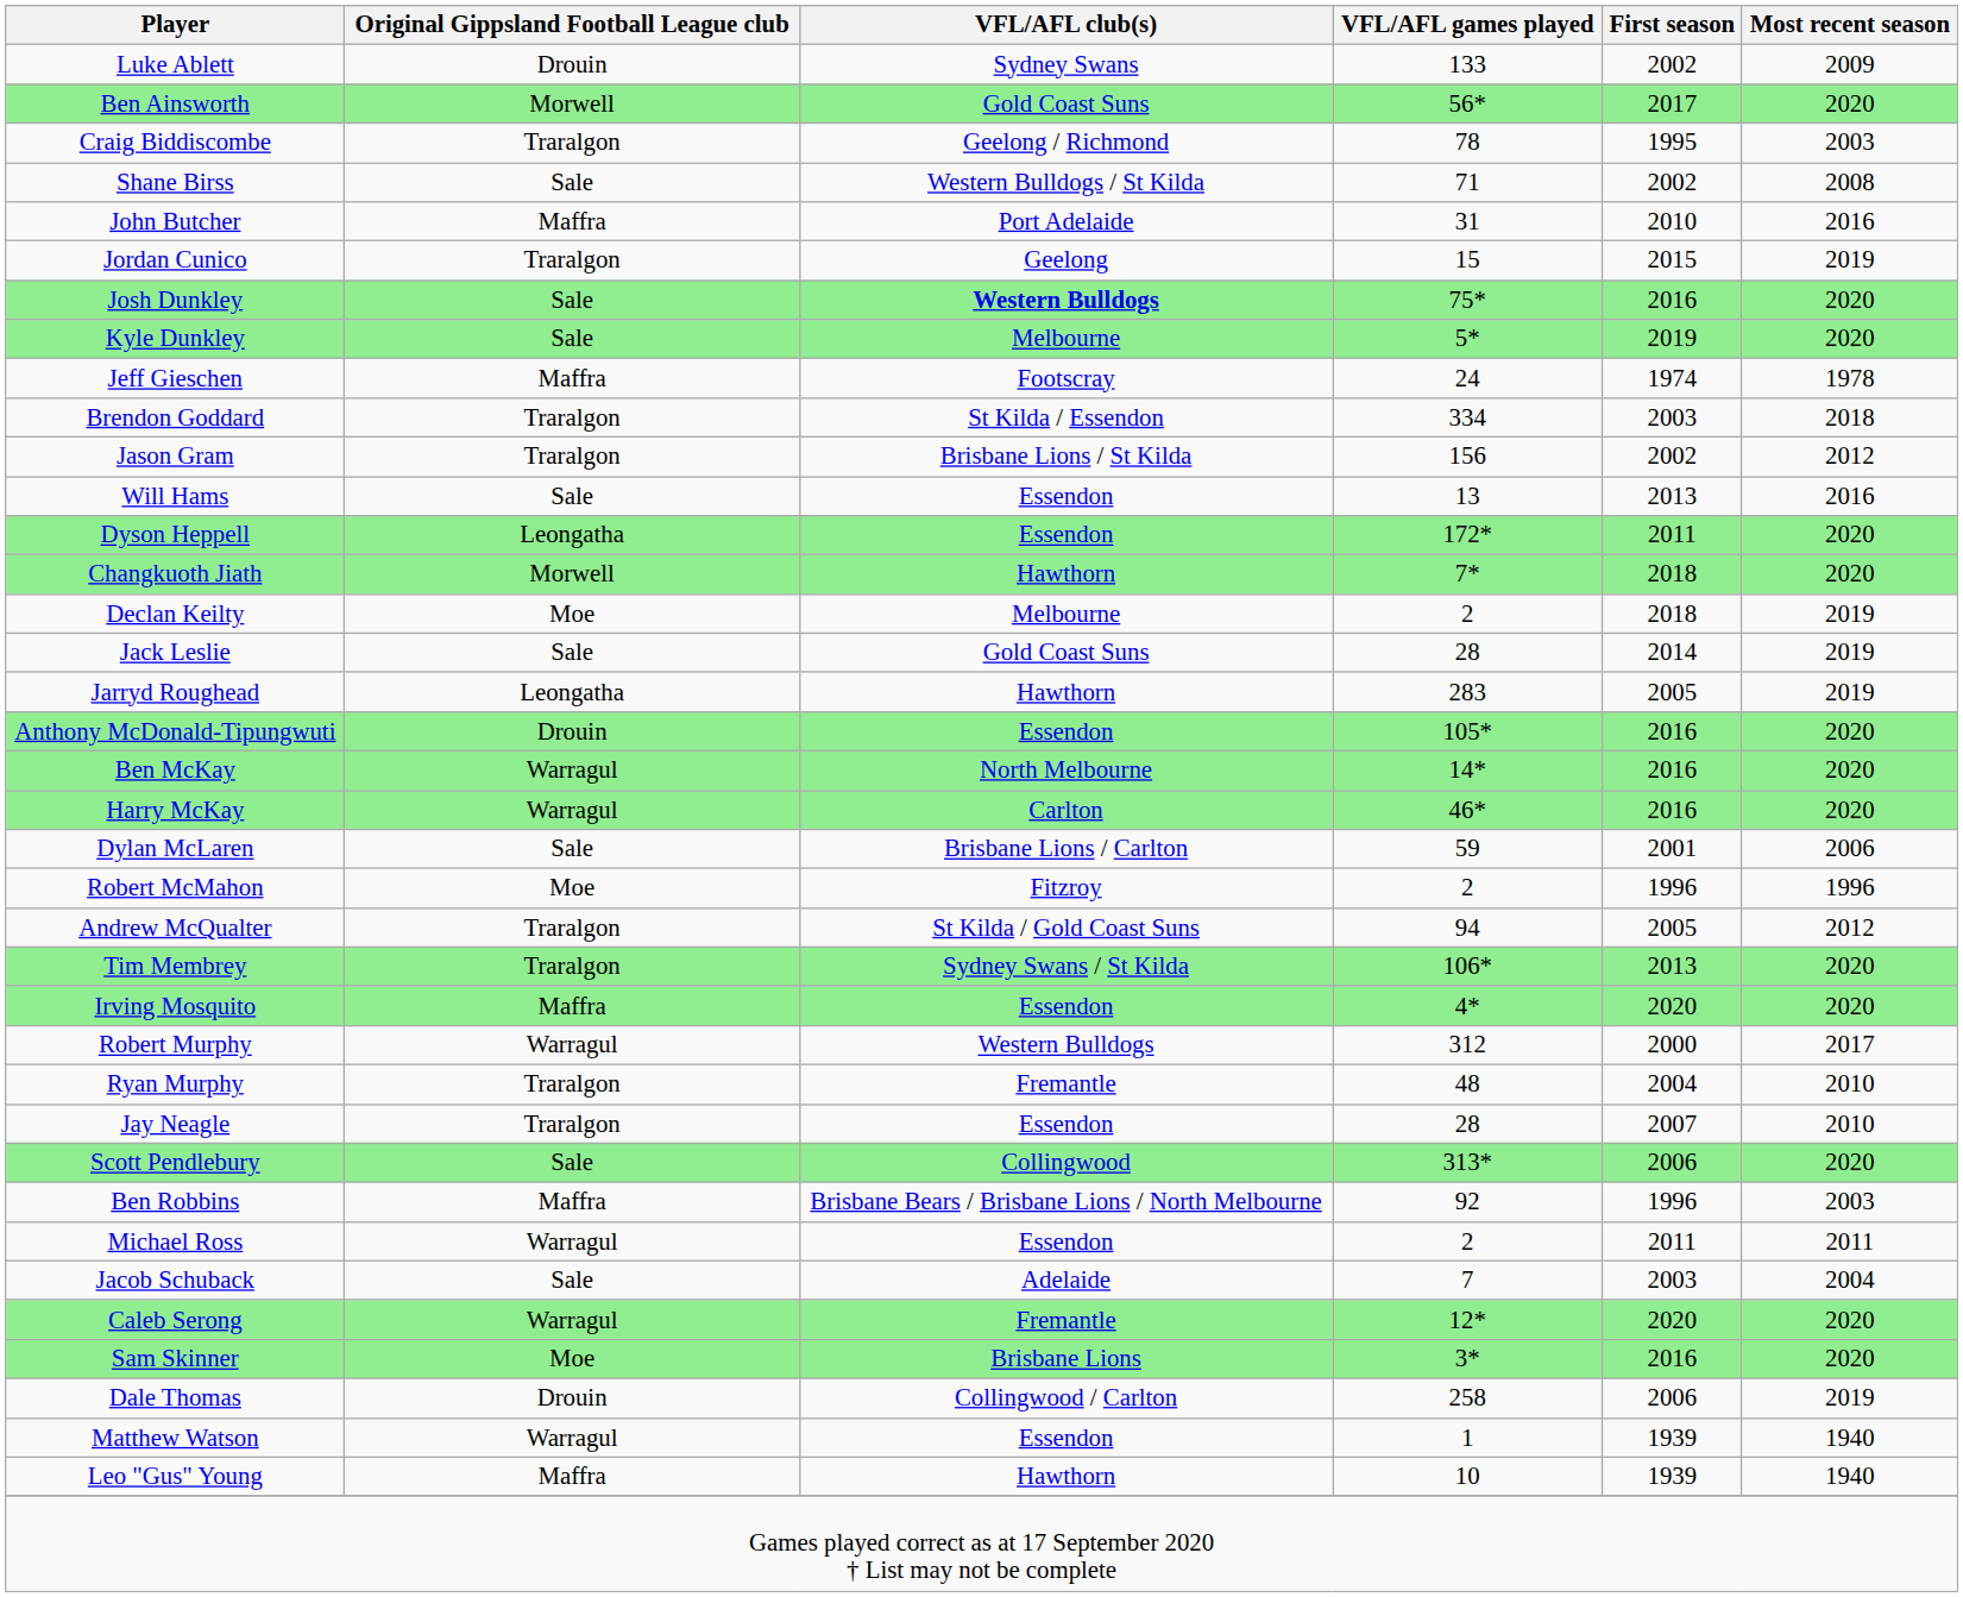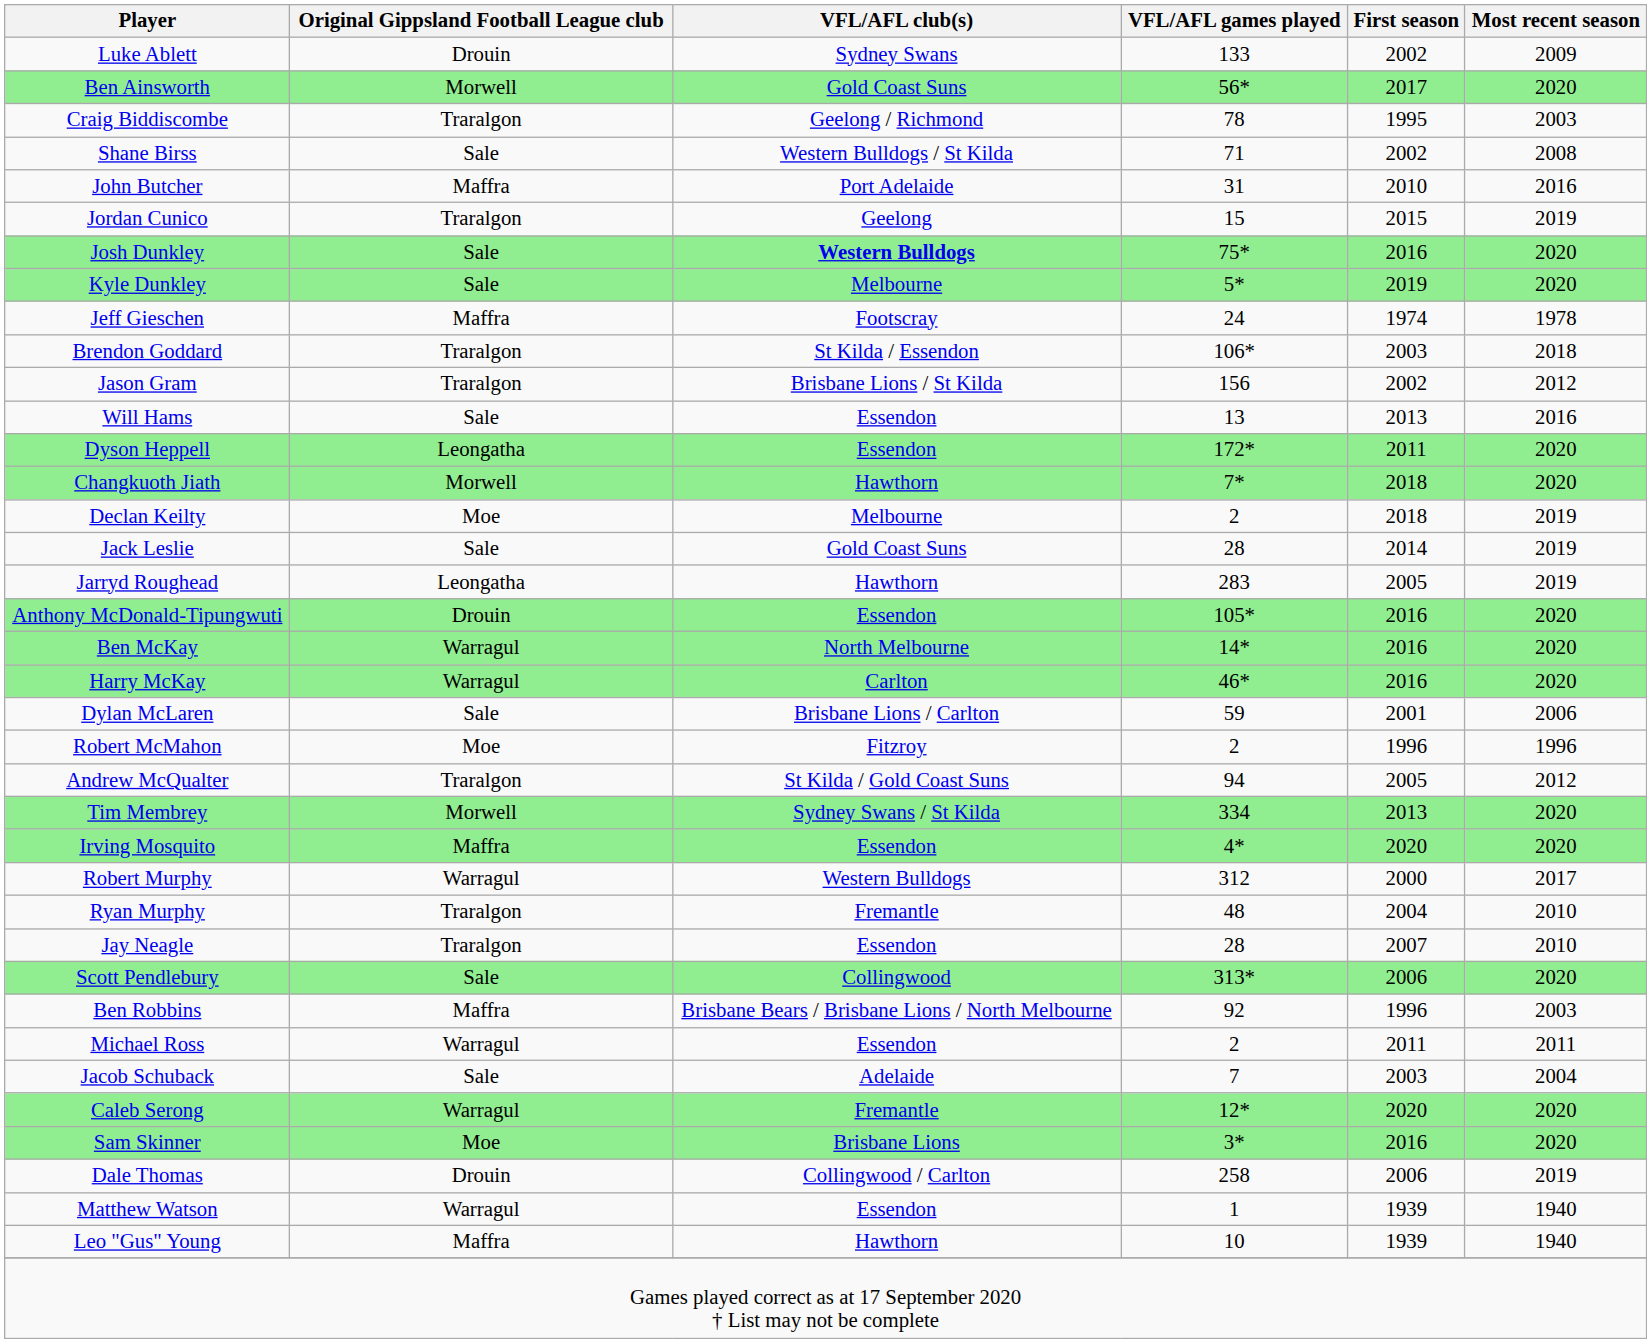Brendon Goddard | VFL/AFL games played: 334 -> 106*
Tim Membrey | Original Gippsland Football League club: Traralgon -> Morwell
Tim Membrey | VFL/AFL games played: 106* -> 334
